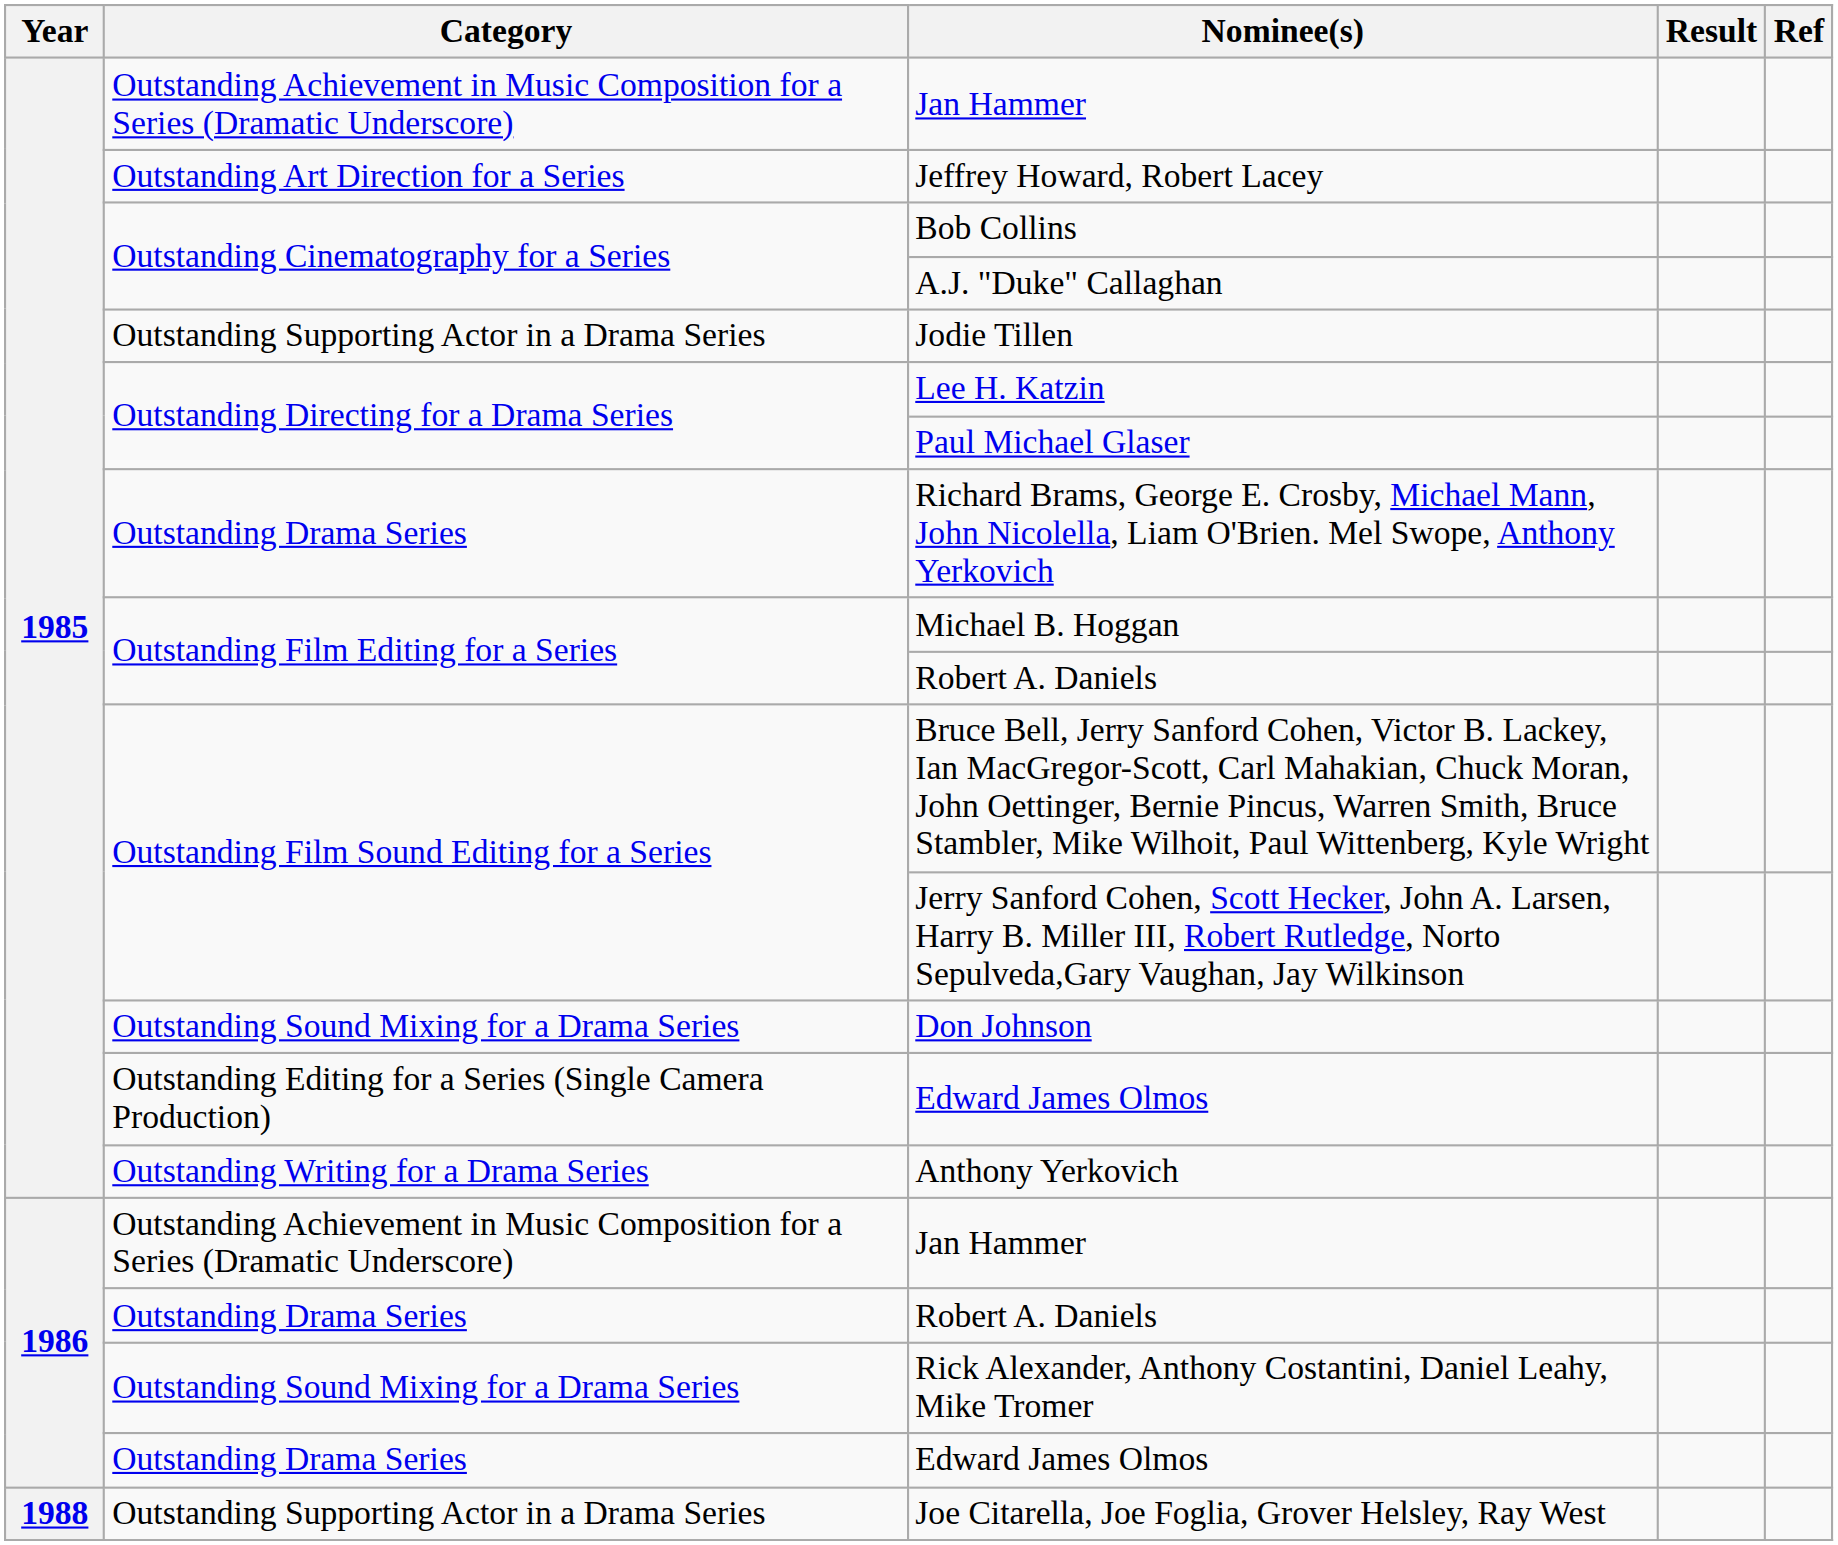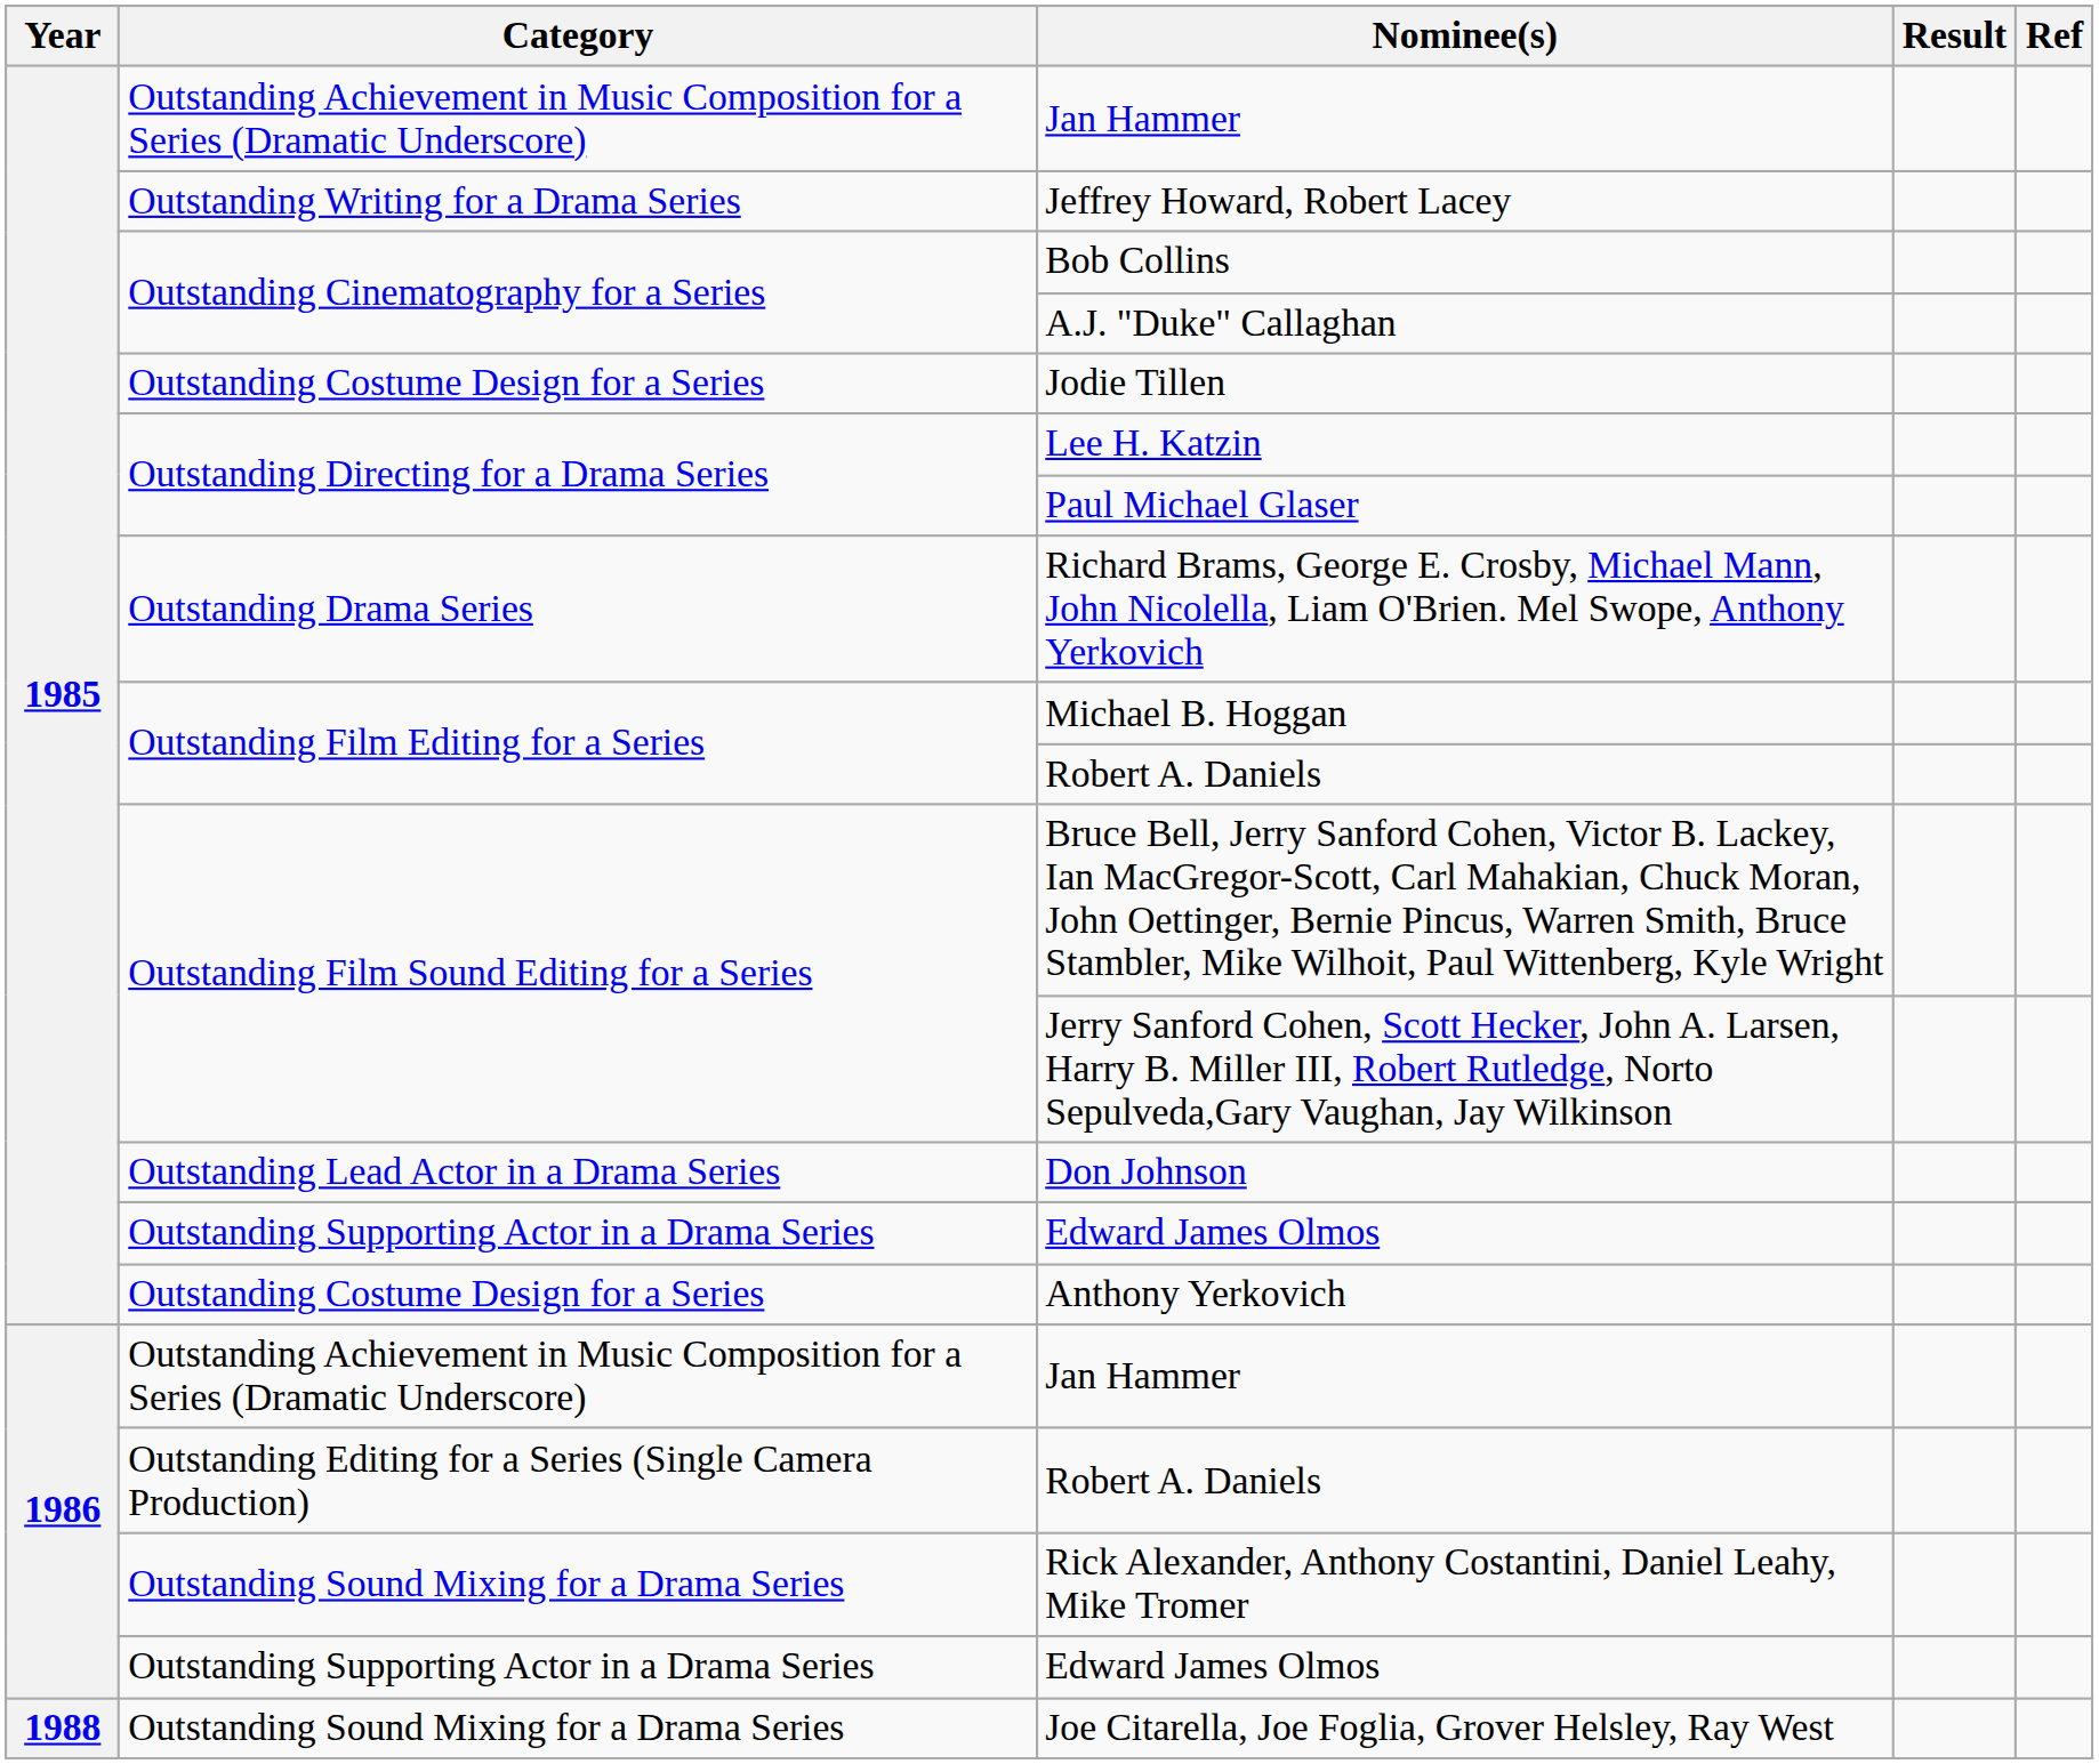Jeffrey Howard, Robert Lacey | Category: Outstanding Art Direction for a Series -> Outstanding Writing for a Drama Series
Jodie Tillen | Category: Outstanding Supporting Actor in a Drama Series -> Outstanding Costume Design for a Series
Don Johnson | Category: Outstanding Sound Mixing for a Drama Series -> Outstanding Lead Actor in a Drama Series
1985 / Edward James Olmos | Category: Outstanding Editing for a Series (Single Camera Production) -> Outstanding Supporting Actor in a Drama Series
Anthony Yerkovich | Category: Outstanding Writing for a Drama Series -> Outstanding Costume Design for a Series
1986 / Robert A. Daniels | Category: Outstanding Drama Series -> Outstanding Editing for a Series (Single Camera Production)
1986 / Edward James Olmos | Category: Outstanding Drama Series -> Outstanding Supporting Actor in a Drama Series
Joe Citarella, Joe Foglia, Grover Helsley, Ray West | Category: Outstanding Supporting Actor in a Drama Series -> Outstanding Sound Mixing for a Drama Series
